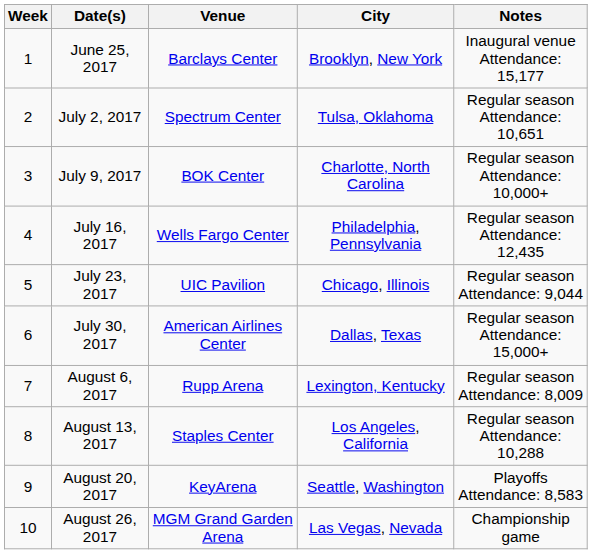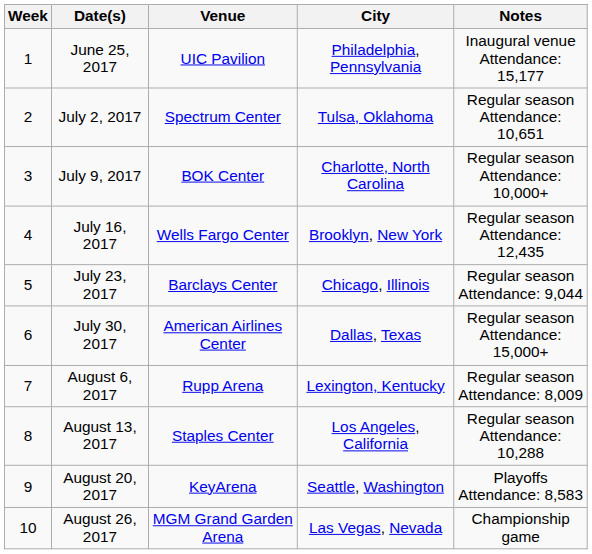June 25, 2017 | Venue: Barclays Center -> UIC Pavilion
June 25, 2017 | City: Brooklyn, New York -> Philadelphia, Pennsylvania
July 16, 2017 | City: Philadelphia, Pennsylvania -> Brooklyn, New York
July 23, 2017 | Venue: UIC Pavilion -> Barclays Center
